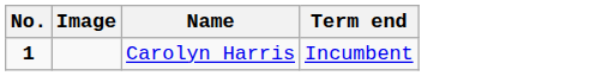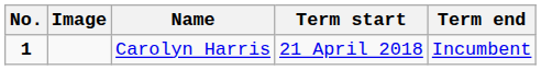+ column: Term start | 21 April 2018
